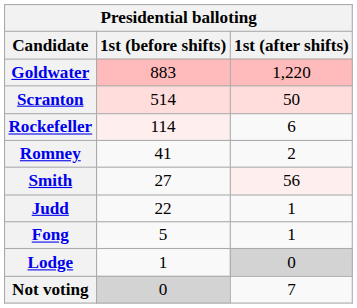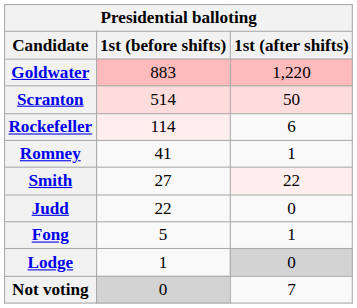Romney | 1st (after shifts): 2 -> 1
Smith | 1st (after shifts): 56 -> 22
Judd | 1st (after shifts): 1 -> 0
